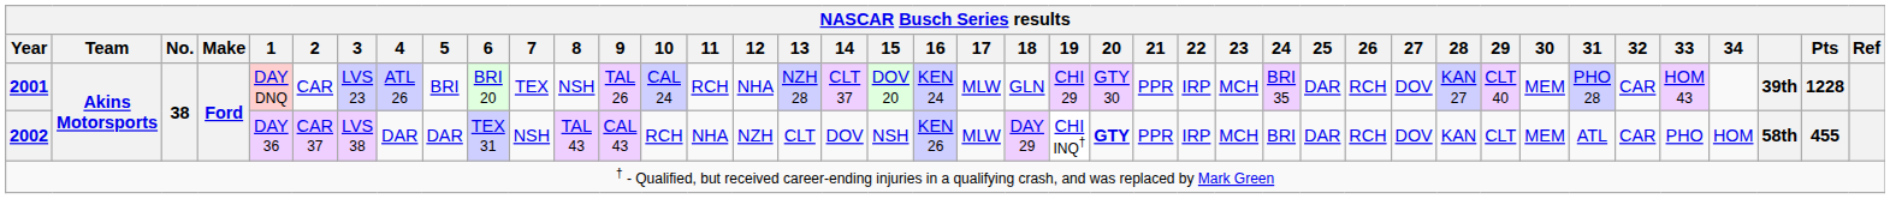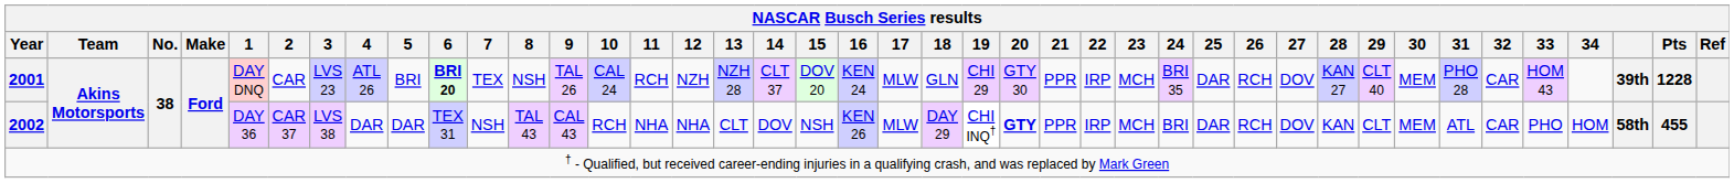2001 | 6: normal -> bold
2001 | 12: NHA -> NZH
2002 | 12: NZH -> NHA
